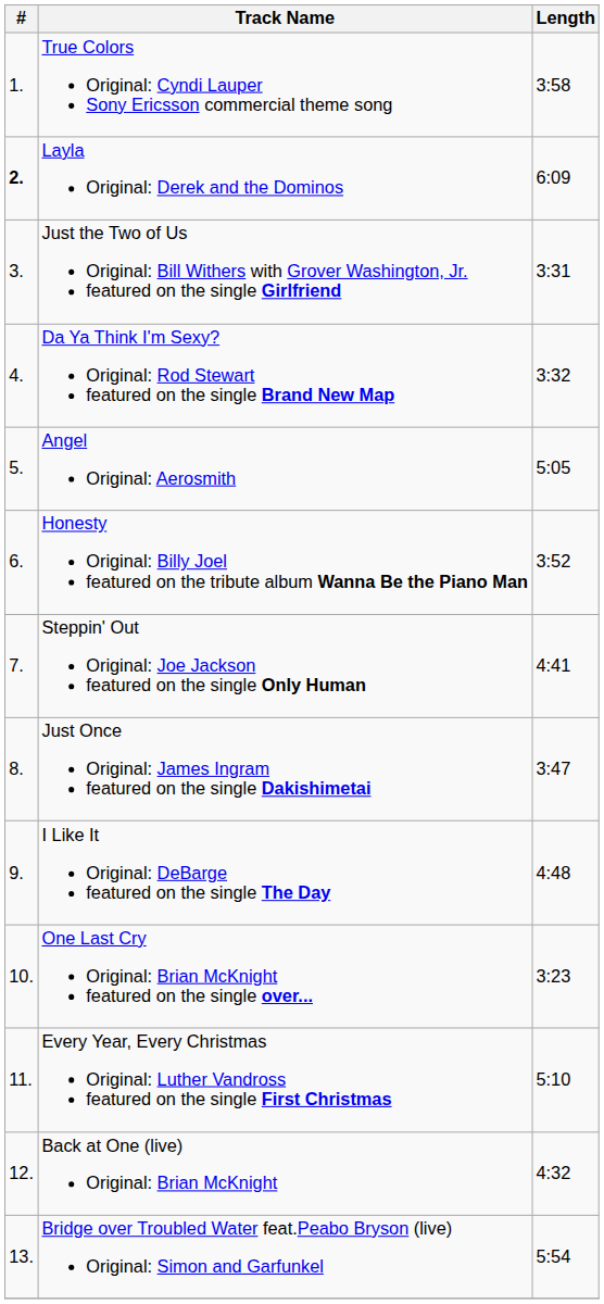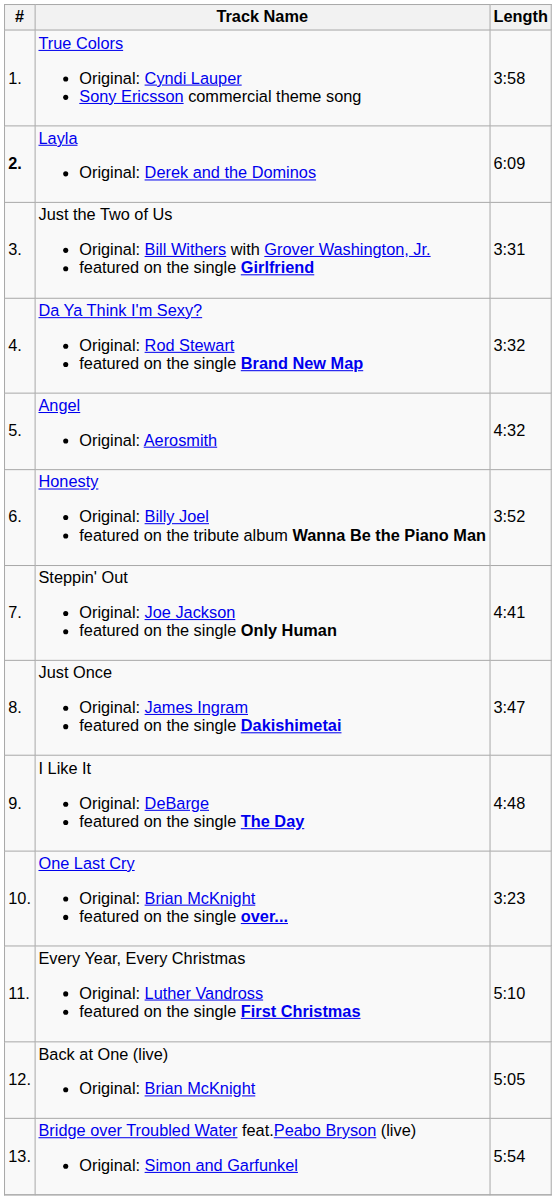Angel Original: Aerosmith | Length: 5:05 -> 4:32
Back at One (live) Original: Brian McKnight | Length: 4:32 -> 5:05
